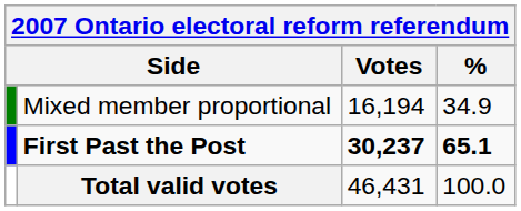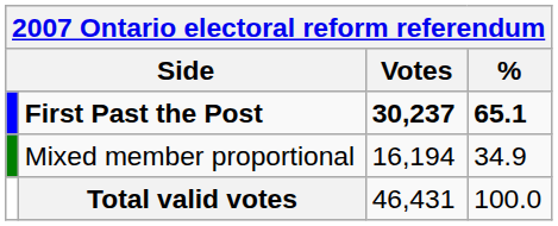rows swapped: First Past the Post <-> Mixed member proportional
